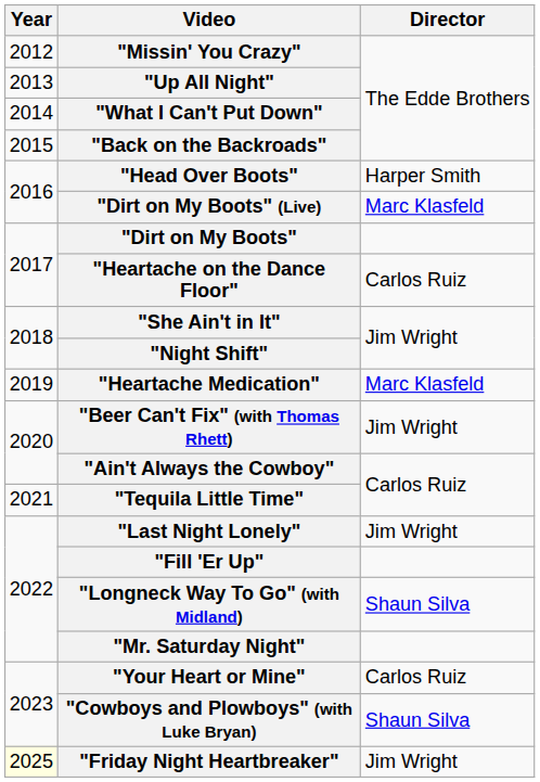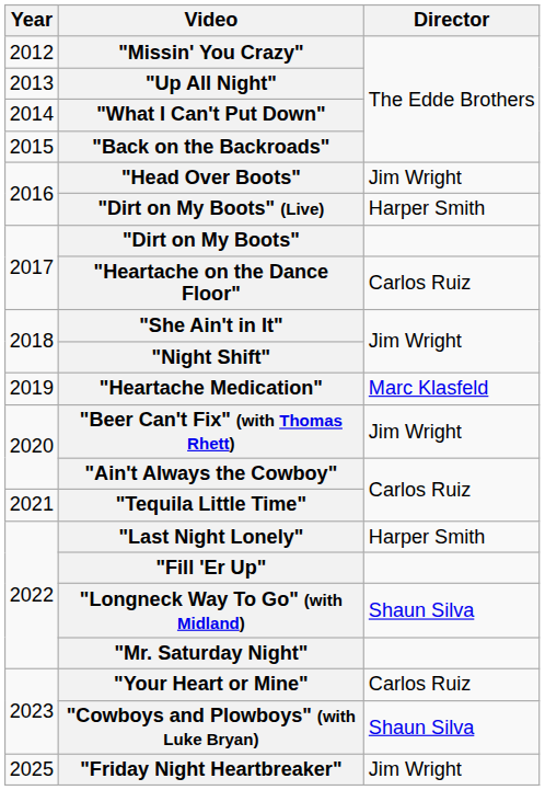"Head Over Boots" | Director: Harper Smith -> Jim Wright
"Dirt on My Boots" (Live) | Director: Marc Klasfeld -> Harper Smith
"Last Night Lonely" | Director: Jim Wright -> Harper Smith
"Friday Night Heartbreaker" | Year: lightyellow background -> no background
